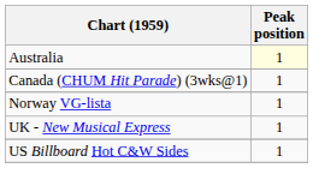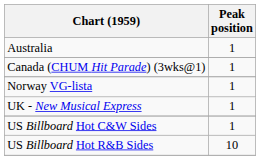Australia | Peak position: lightyellow background -> no background
+ row: US Billboard Hot R&B Sides | 10
